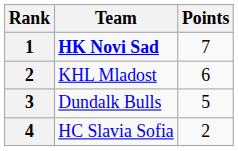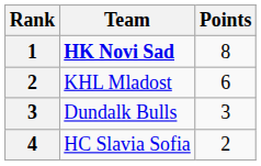HK Novi Sad | Points: 7 -> 8
Dundalk Bulls | Points: 5 -> 3
